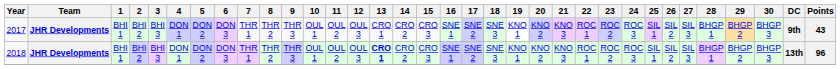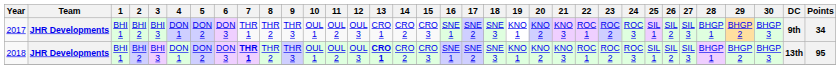2017 | Points: 43 -> 34
2018 | 7: normal -> bold
2018 | Points: 96 -> 95
